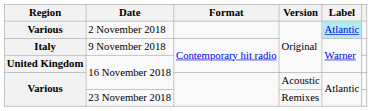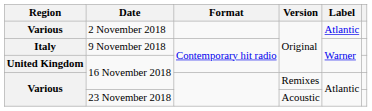2 November 2018 | Label: paleturquoise background -> no background
Various / 16 November 2018 | Version: Acoustic -> Remixes
23 November 2018 | Version: Remixes -> Acoustic
